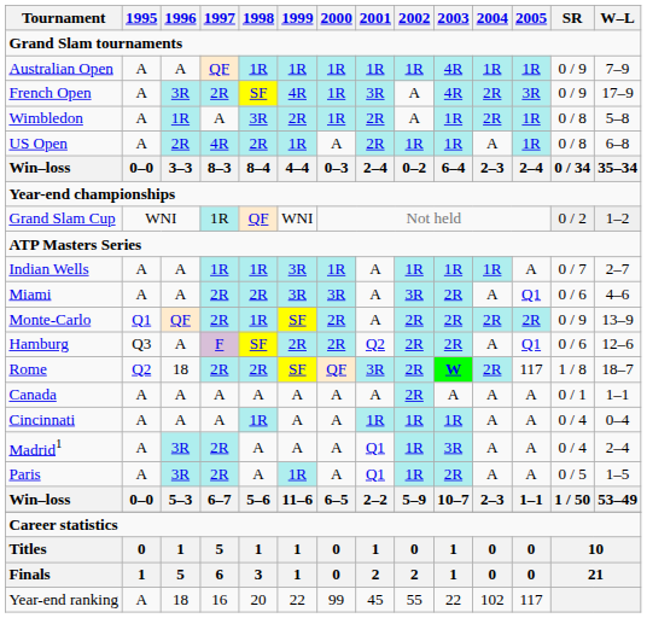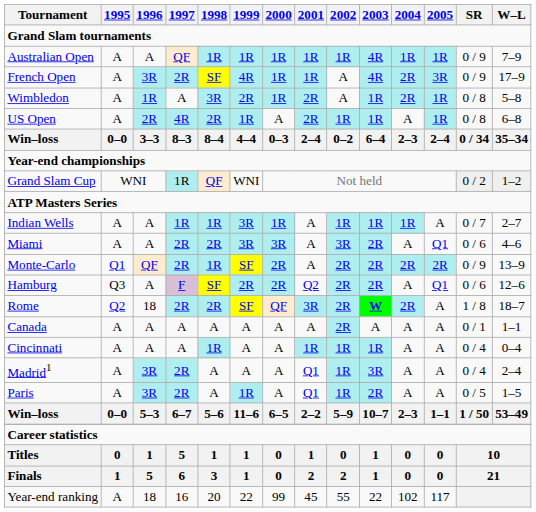French Open | 2001: 3R -> 1R
Rome | 2005: 117 -> A
